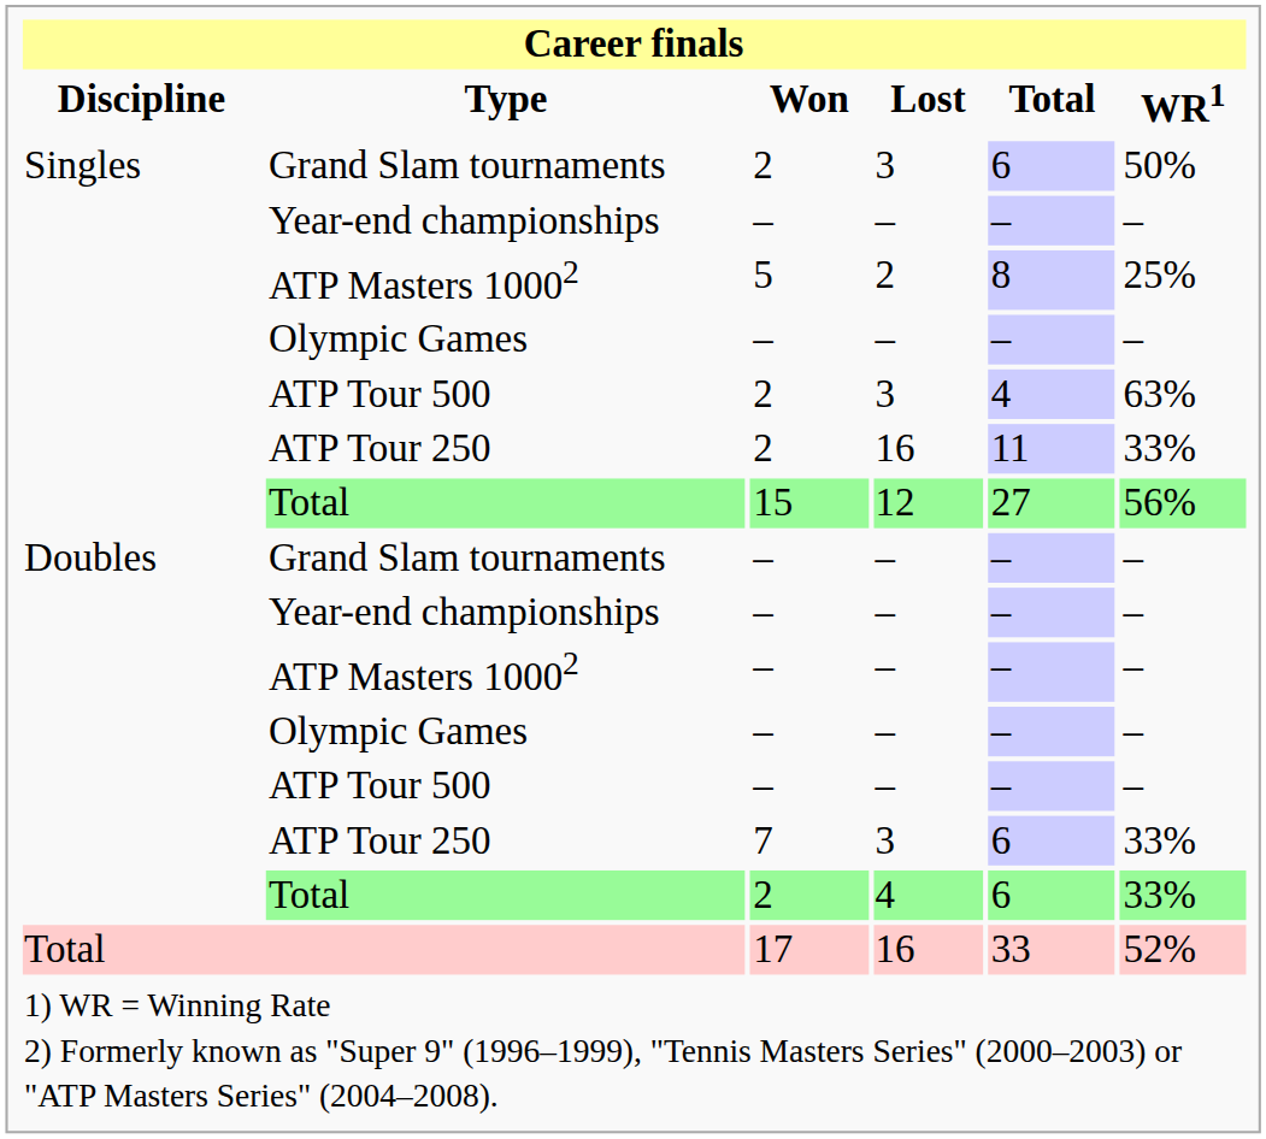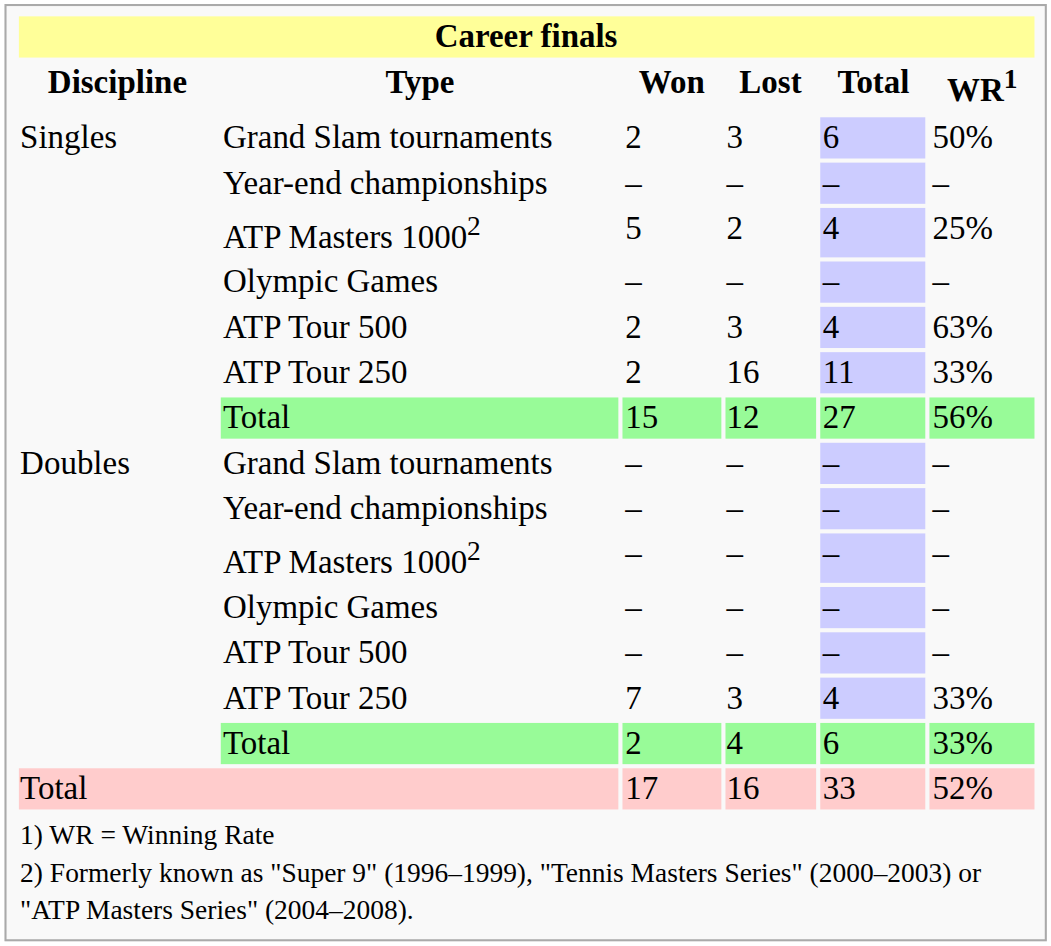Singles / ATP Masters 10002 | Total: 8 -> 4
Doubles / ATP Tour 250 | Total: 6 -> 4
